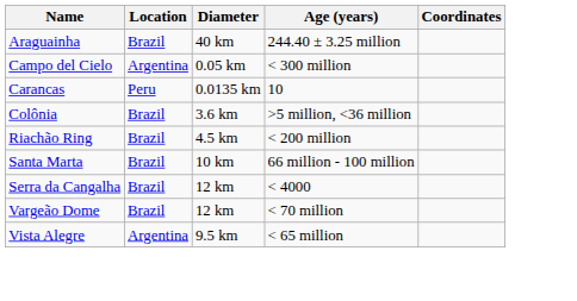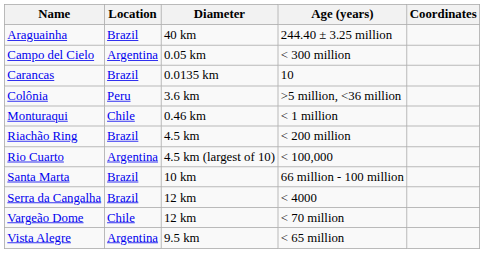Carancas | Location: Peru -> Brazil
Colônia | Location: Brazil -> Peru
+ row: Monturaqui | Chile | 0.46 km | < 1 million
+ row: Rio Cuarto | Argentina | 4.5 km (largest of 10) | < 100,000
Vargeão Dome | Location: Brazil -> Chile
